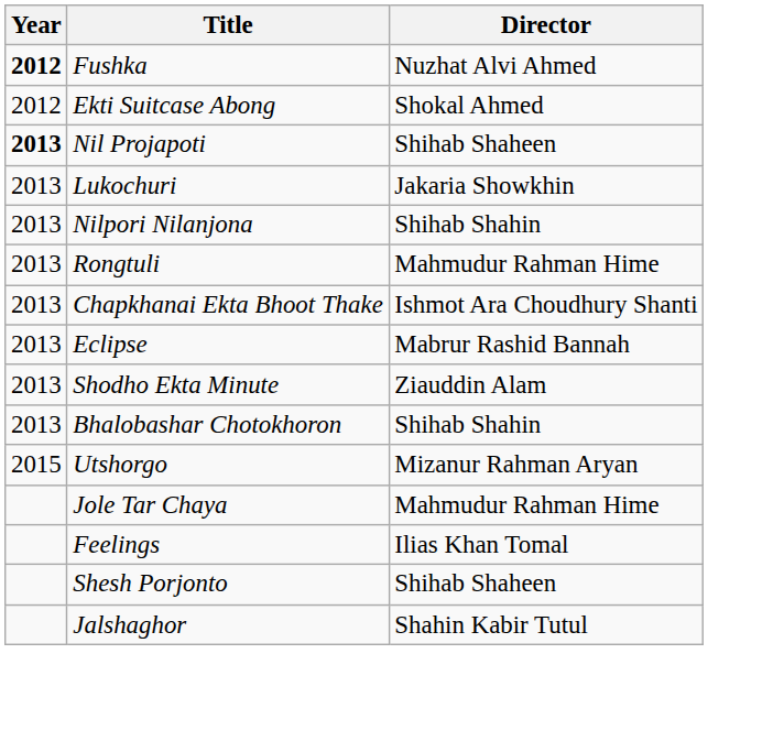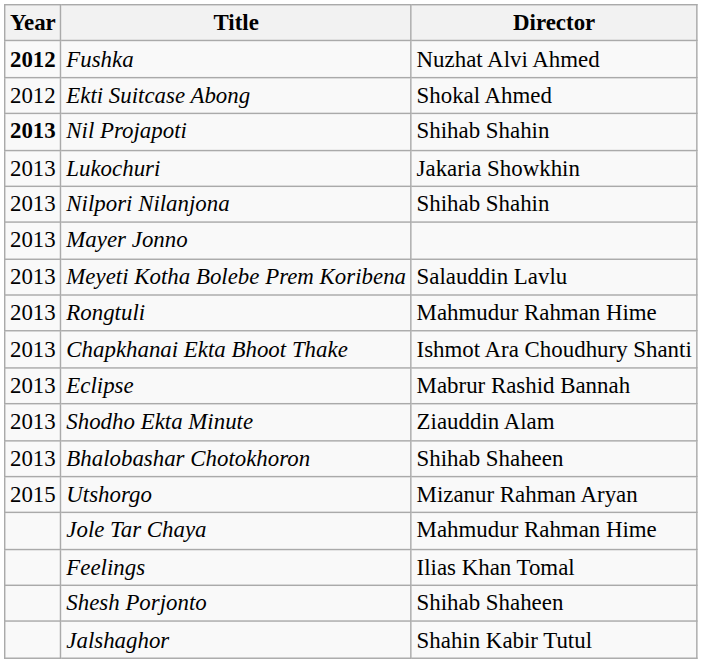Nil Projapoti | Director: Shihab Shaheen -> Shihab Shahin
+ row: 2013 | Mayer Jonno
+ row: 2013 | Meyeti Kotha Bolebe Prem Koribena | Salauddin Lavlu
Bhalobashar Chotokhoron | Director: Shihab Shahin -> Shihab Shaheen
